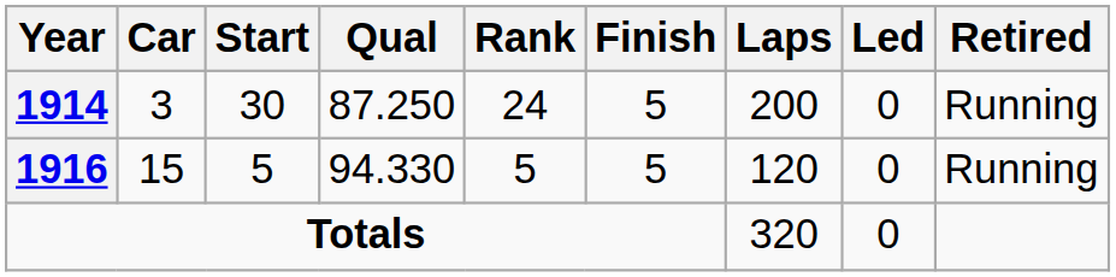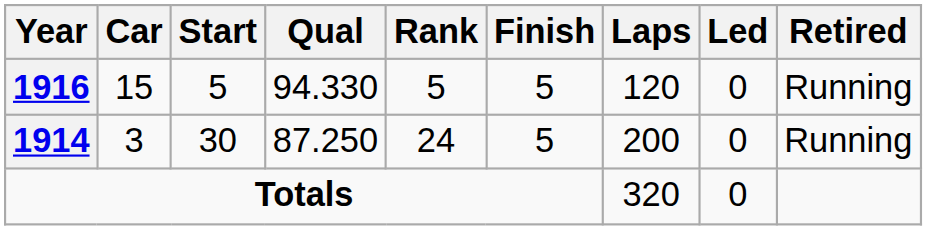rows swapped: 1914 <-> 1916
